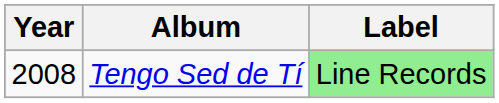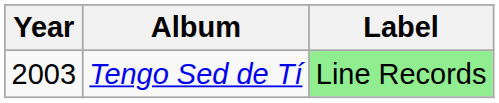Tengo Sed de Tí | Year: 2008 -> 2003
